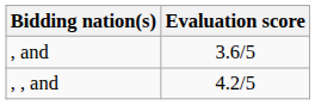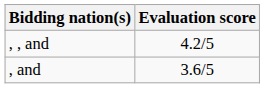rows swapped: , , and <-> , and
